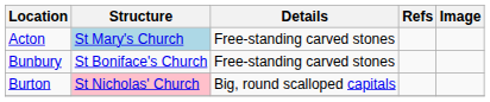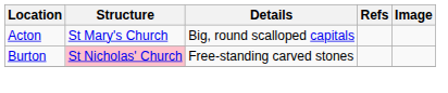Acton | Structure: lightblue background -> no background
Acton | Details: Free-standing carved stones -> Big, round scalloped capitals
- row: Bunbury | St Boniface's Church | Free-standing carved stones
Burton | Details: Big, round scalloped capitals -> Free-standing carved stones
